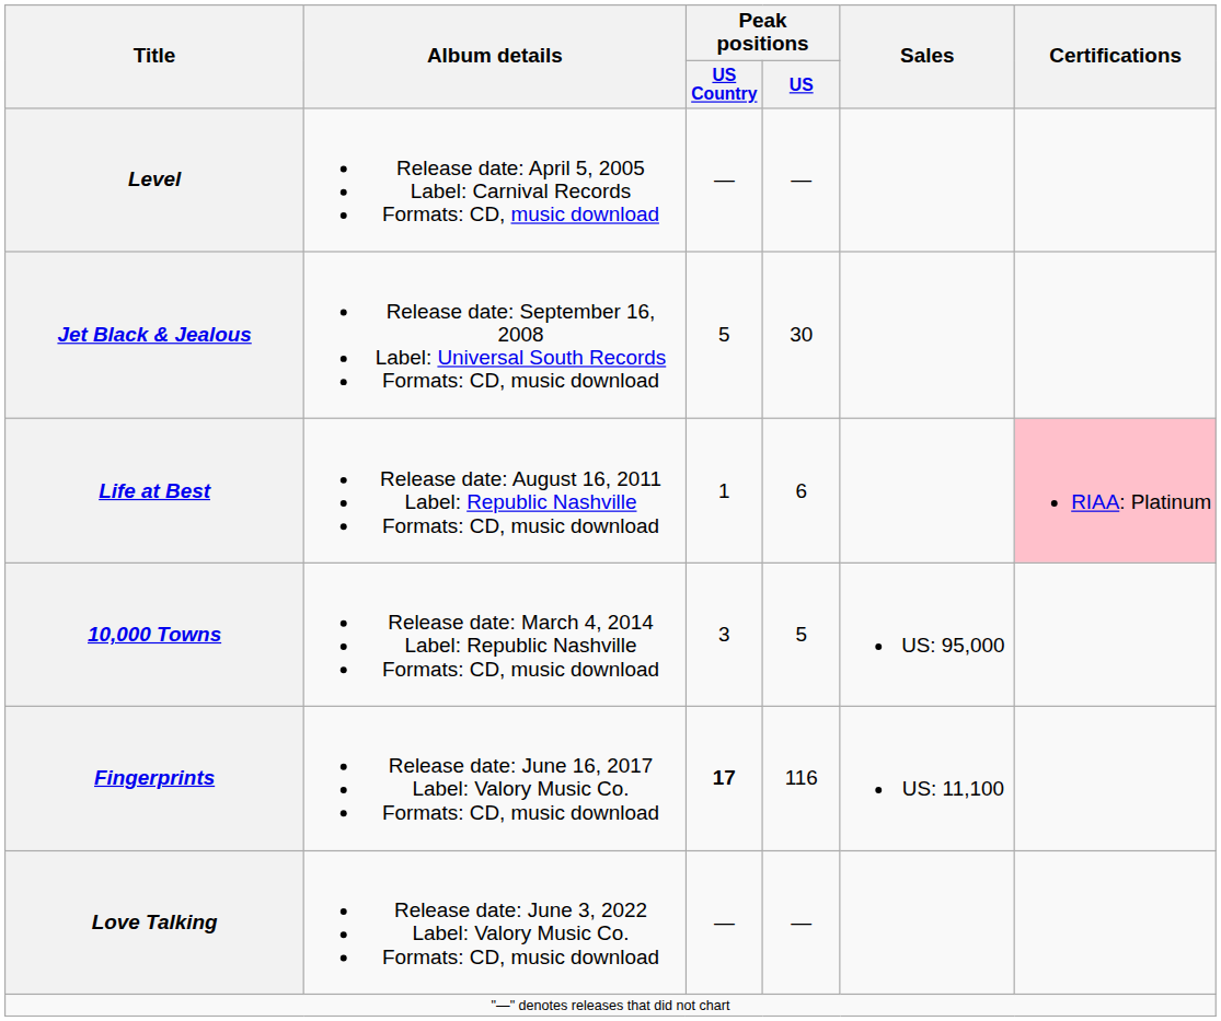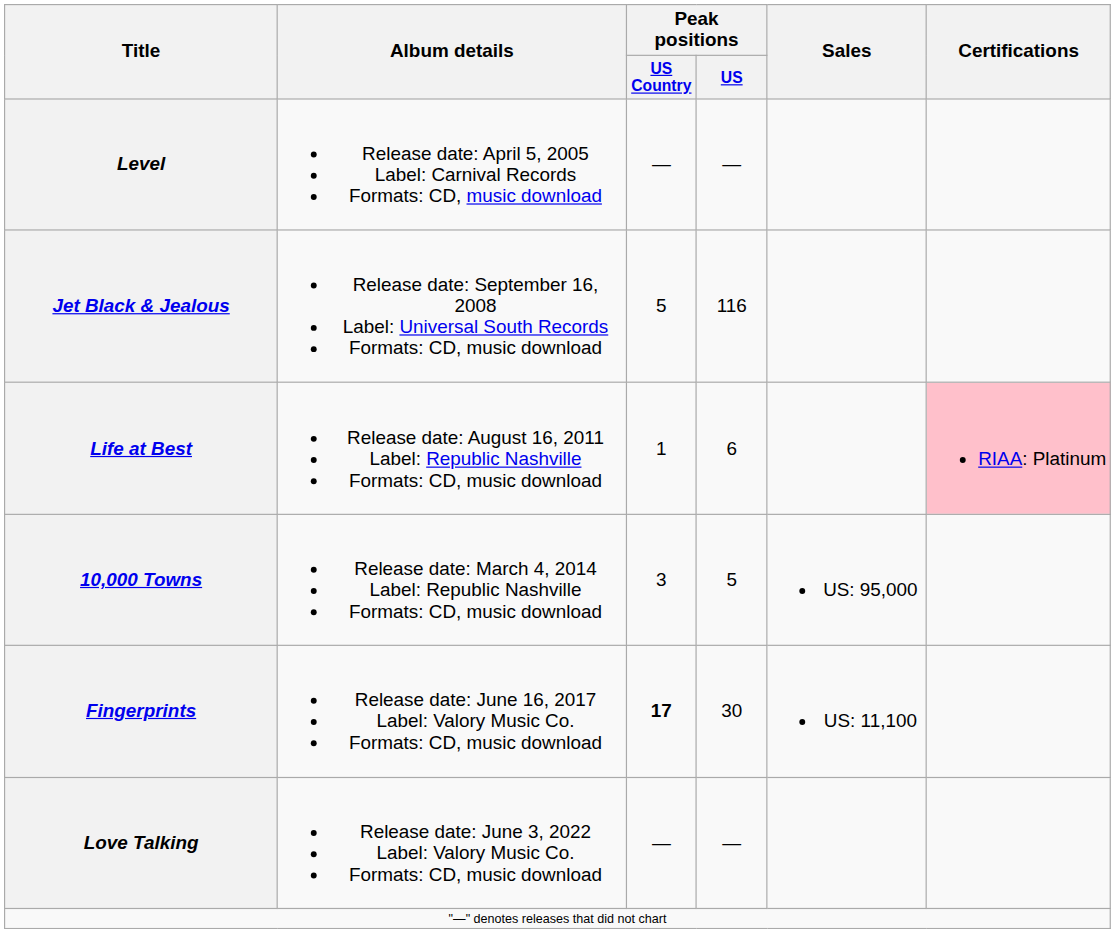Jet Black & Jealous | Peak positions / US: 30 -> 116
Fingerprints | Peak positions / US: 116 -> 30
